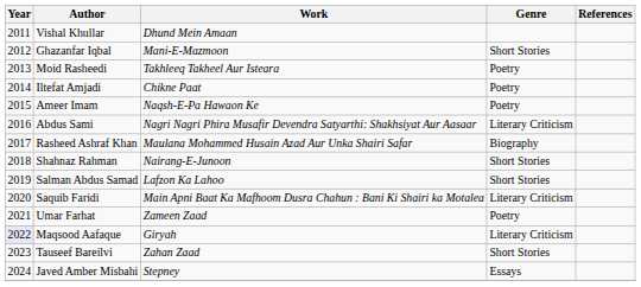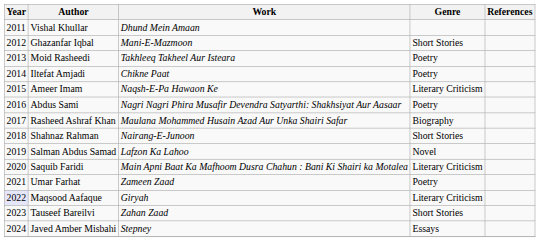Ameer Imam | Genre: Poetry -> Literary Criticism
Abdus Sami | Genre: Literary Criticism -> Poetry
Salman Abdus Samad | Genre: Short Stories -> Novel
